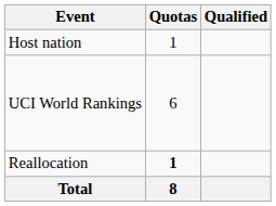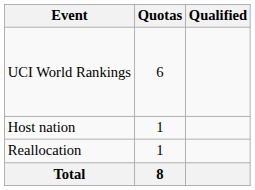rows swapped: Host nation <-> UCI World Rankings
Reallocation | Quotas: bold -> normal
